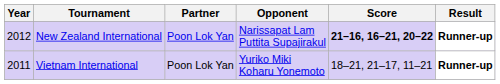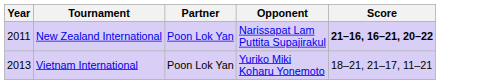- column: Result | Runner-up | Runner-up
New Zealand International | Year: 2012 -> 2011
Vietnam International | Year: 2011 -> 2013
